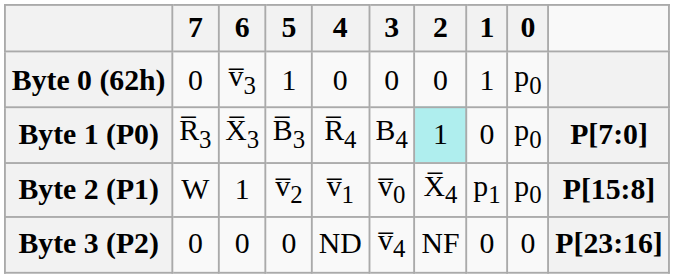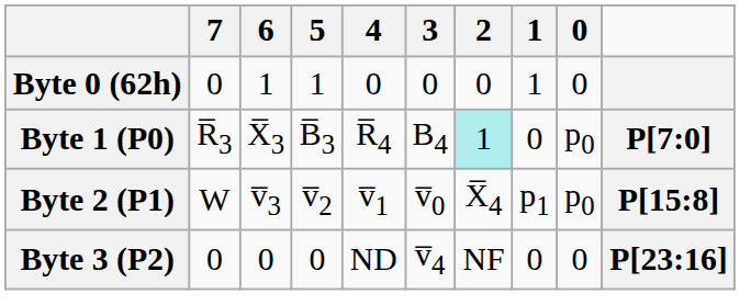Byte 0 (62h) | 6: v̅3 -> 1
Byte 0 (62h) | 0: p0 -> 0
Byte 2 (P1) | 6: 1 -> v̅3
